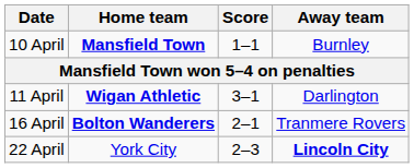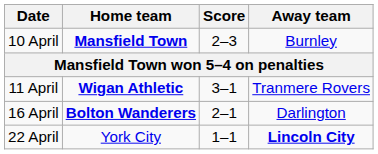10 April | Score: 1–1 -> 2–3
11 April | Away team: Darlington -> Tranmere Rovers
16 April | Away team: Tranmere Rovers -> Darlington
22 April | Score: 2–3 -> 1–1
